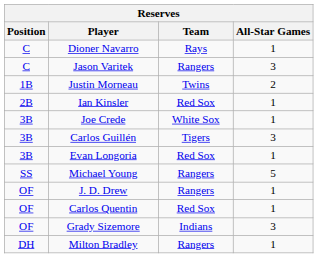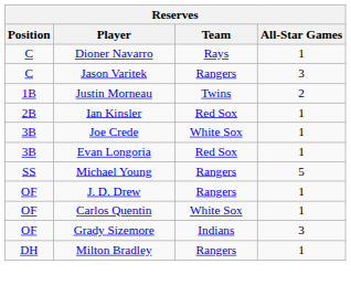- row: 3B | Carlos Guillén | Tigers | 3
Carlos Quentin | Team: Red Sox -> White Sox
